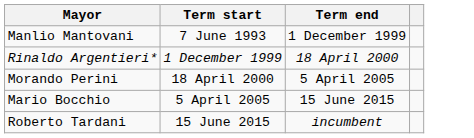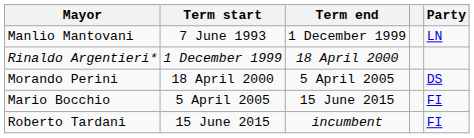+ column: Party | LN | DS | FI | FI
